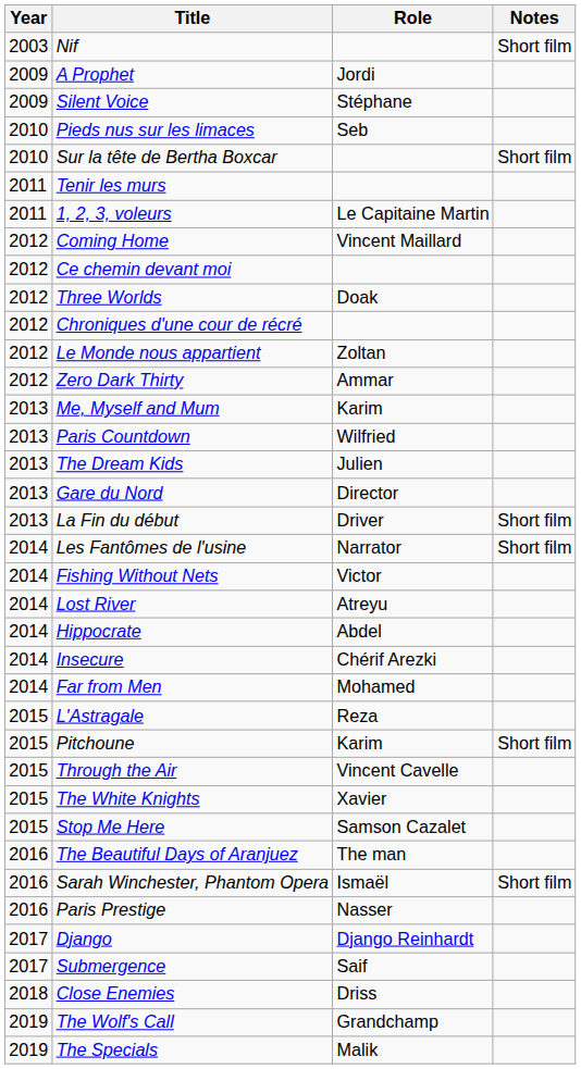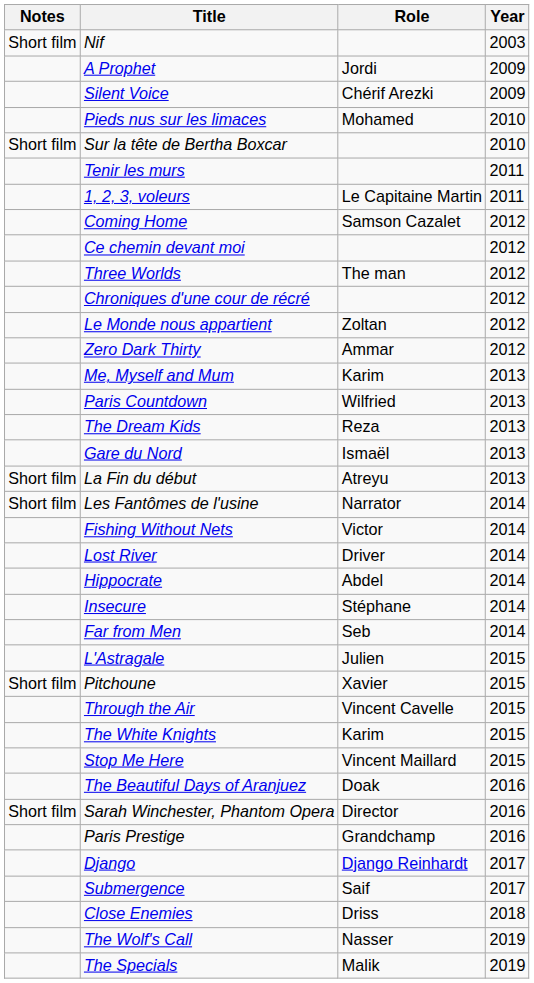columns swapped: Year <-> Notes
Silent Voice | Role: Stéphane -> Chérif Arezki
Pieds nus sur les limaces | Role: Seb -> Mohamed
Coming Home | Role: Vincent Maillard -> Samson Cazalet
Three Worlds | Role: Doak -> The man
The Dream Kids | Role: Julien -> Reza
Gare du Nord | Role: Director -> Ismaël
La Fin du début | Role: Driver -> Atreyu
Lost River | Role: Atreyu -> Driver
Insecure | Role: Chérif Arezki -> Stéphane
Far from Men | Role: Mohamed -> Seb
L'Astragale | Role: Reza -> Julien
Pitchoune | Role: Karim -> Xavier
The White Knights | Role: Xavier -> Karim
Stop Me Here | Role: Samson Cazalet -> Vincent Maillard
The Beautiful Days of Aranjuez | Role: The man -> Doak
Sarah Winchester, Phantom Opera | Role: Ismaël -> Director
Paris Prestige | Role: Nasser -> Grandchamp
The Wolf's Call | Role: Grandchamp -> Nasser
